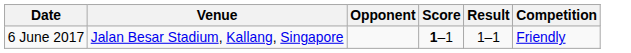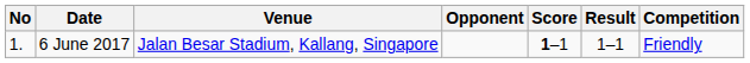+ column: No | 1.
